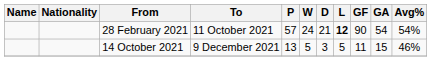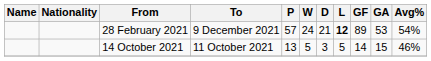28 February 2021 | To: 11 October 2021 -> 9 December 2021
28 February 2021 | GF: 90 -> 89
28 February 2021 | GA: 54 -> 53
14 October 2021 | To: 9 December 2021 -> 11 October 2021
14 October 2021 | GF: 11 -> 14
